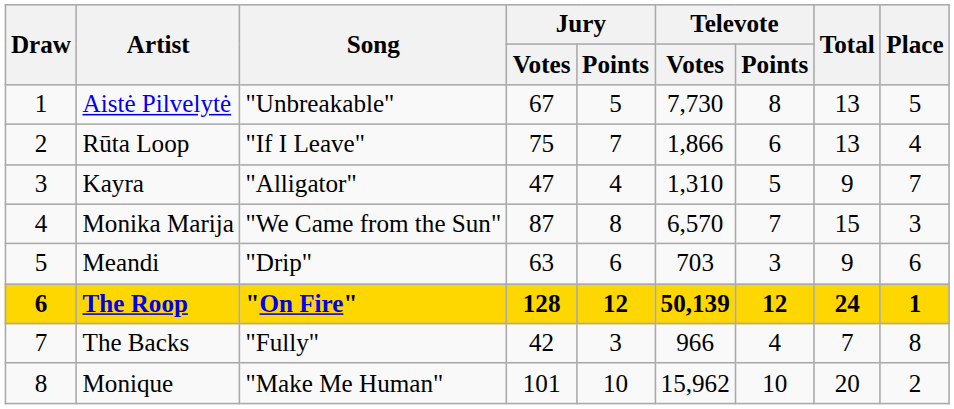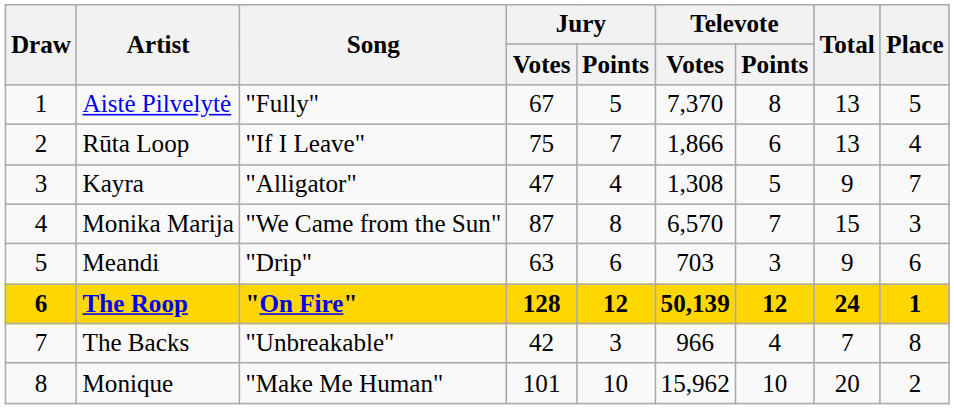Aistė Pilvelytė | Song: "Unbreakable" -> "Fully"
Aistė Pilvelytė | Televote / Votes: 7,730 -> 7,370
Kayra | Televote / Votes: 1,310 -> 1,308
The Backs | Song: "Fully" -> "Unbreakable"
